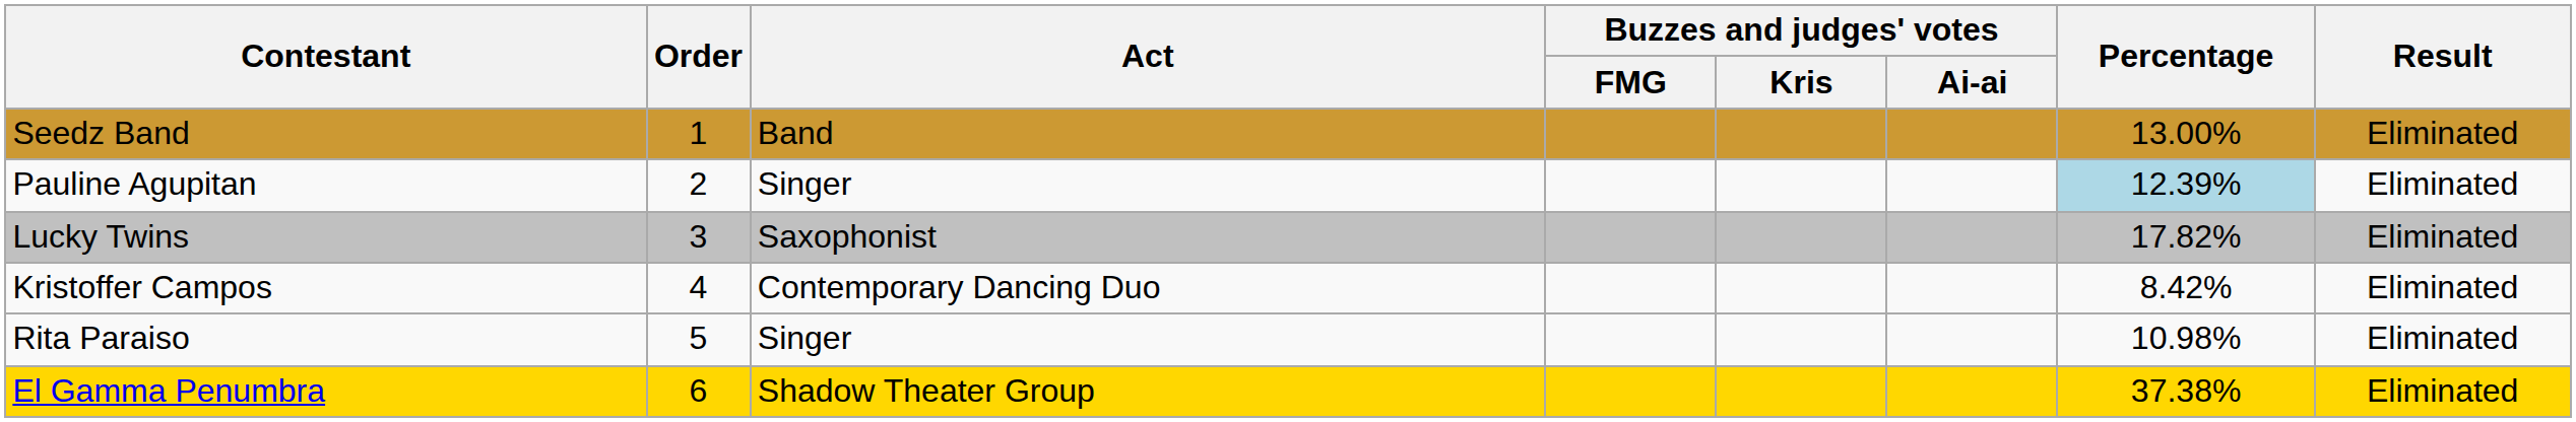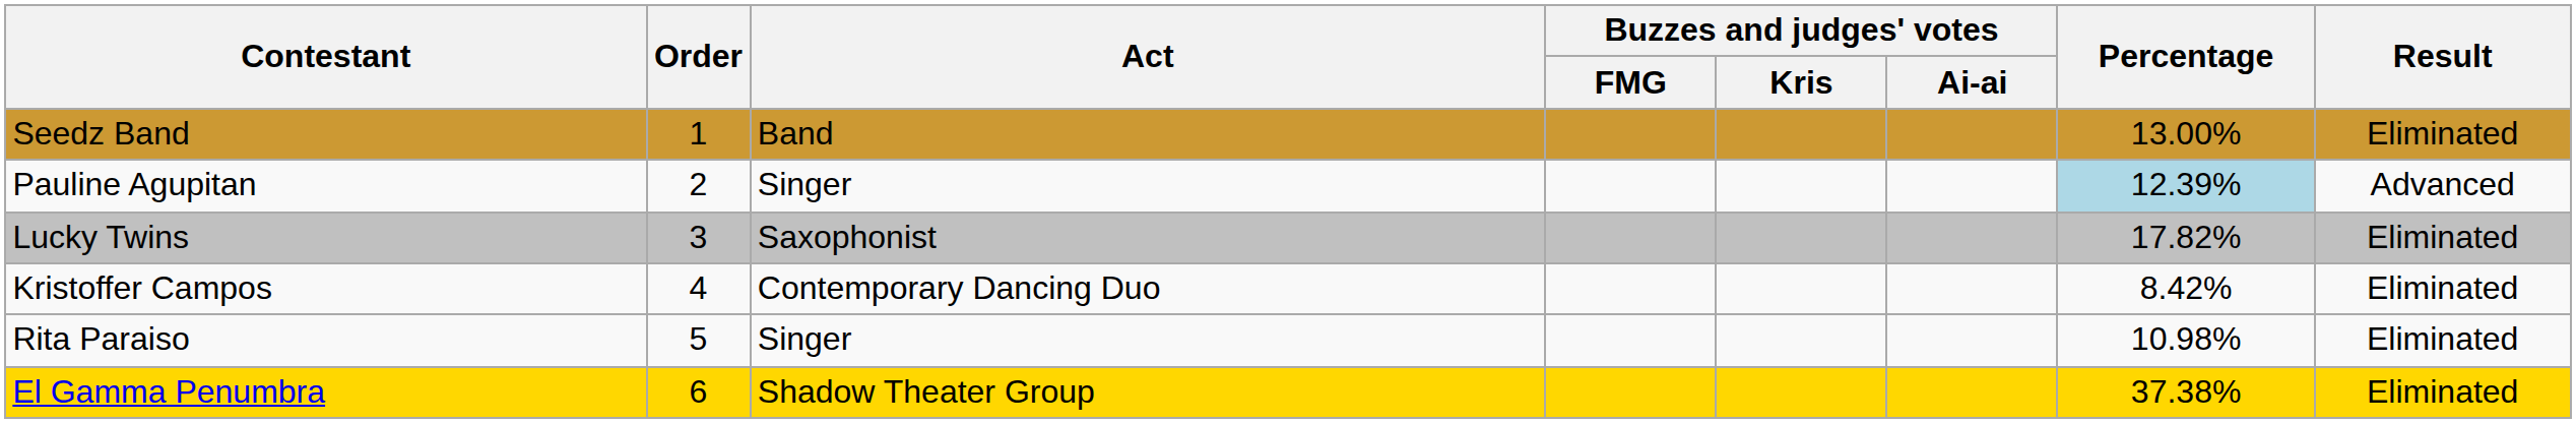Pauline Agupitan | Result: Eliminated -> Advanced
